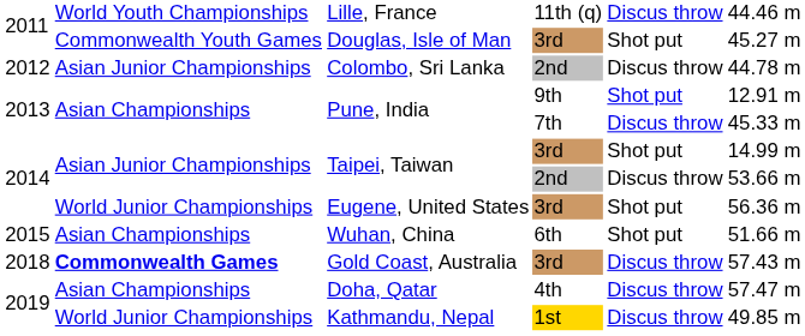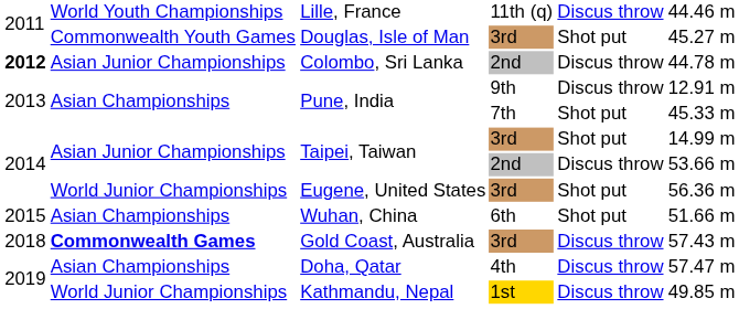Colombo, Sri Lanka | column 1: normal -> bold
Pune, India / 9th | column 5: Shot put -> Discus throw
Pune, India / 7th | column 5: Discus throw -> Shot put
